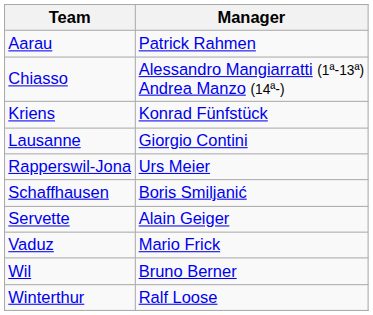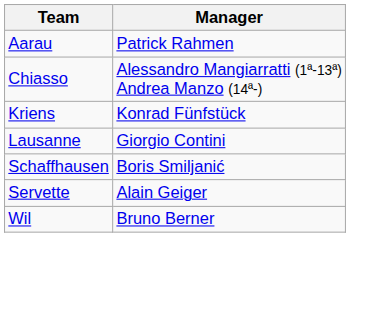- row: Rapperswil-Jona | Urs Meier
- row: Vaduz | Mario Frick
- row: Winterthur | Ralf Loose
